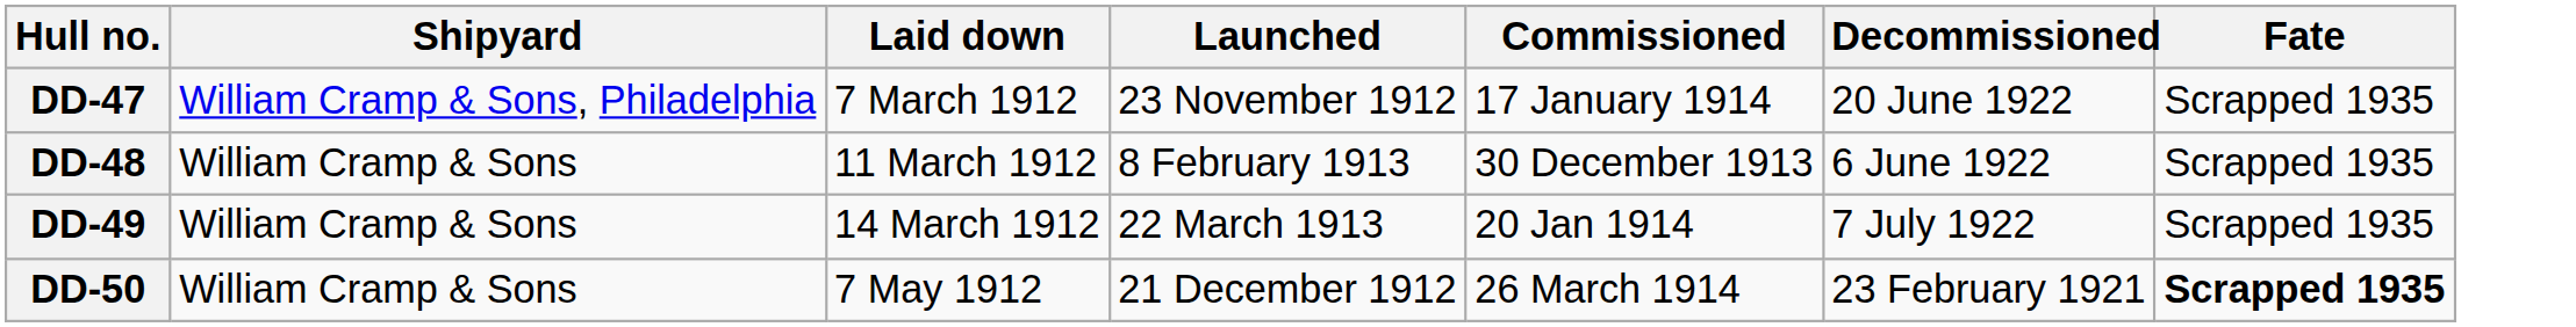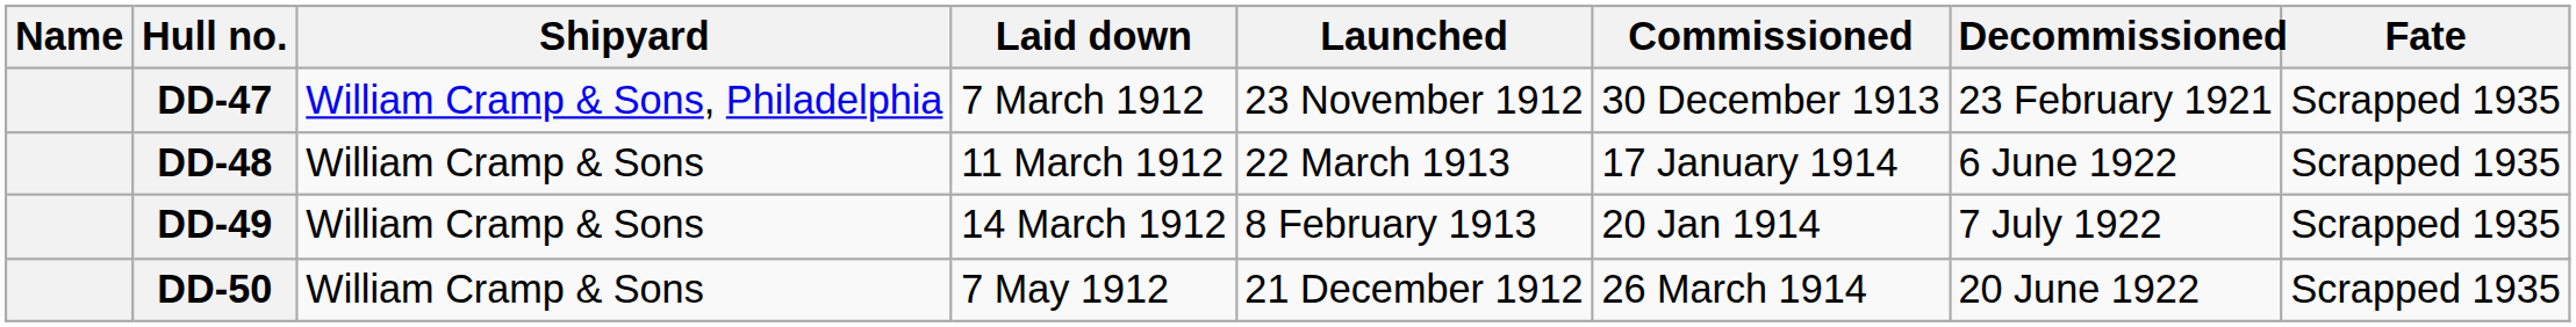+ column: Name
DD-47 | Commissioned: 17 January 1914 -> 30 December 1913
DD-47 | Decommissioned: 20 June 1922 -> 23 February 1921
DD-48 | Launched: 8 February 1913 -> 22 March 1913
DD-48 | Commissioned: 30 December 1913 -> 17 January 1914
DD-49 | Launched: 22 March 1913 -> 8 February 1913
DD-50 | Decommissioned: 23 February 1921 -> 20 June 1922
DD-50 | Fate: bold -> normal
